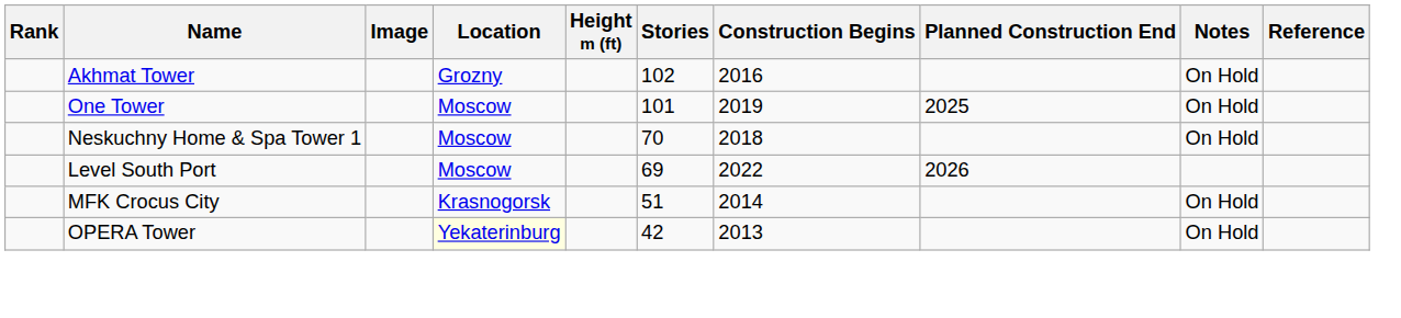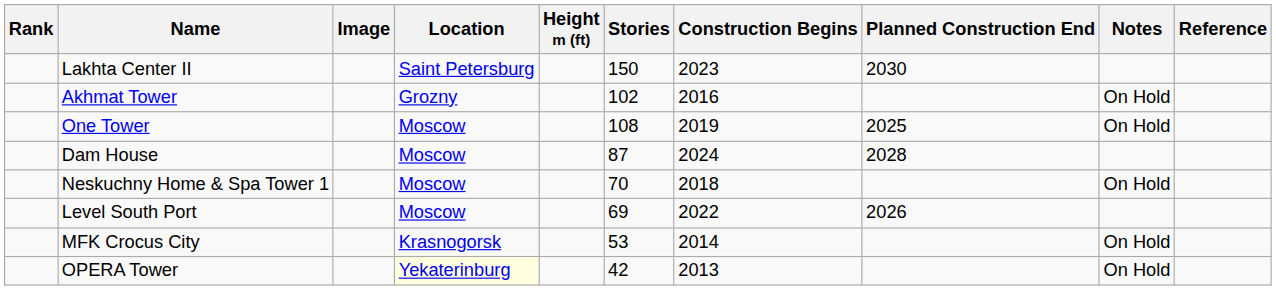+ row: Lakhta Center II | Saint Petersburg | 150 | 2023 | 2030
One Tower | Stories: 101 -> 108
+ row: Dam House | Moscow | 87 | 2024 | 2028
MFK Crocus City | Stories: 51 -> 53
